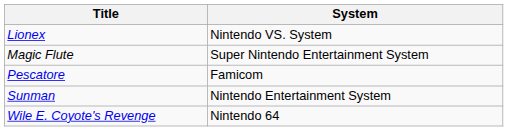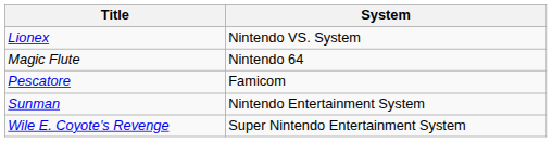Magic Flute | System: Super Nintendo Entertainment System -> Nintendo 64
Wile E. Coyote's Revenge | System: Nintendo 64 -> Super Nintendo Entertainment System
